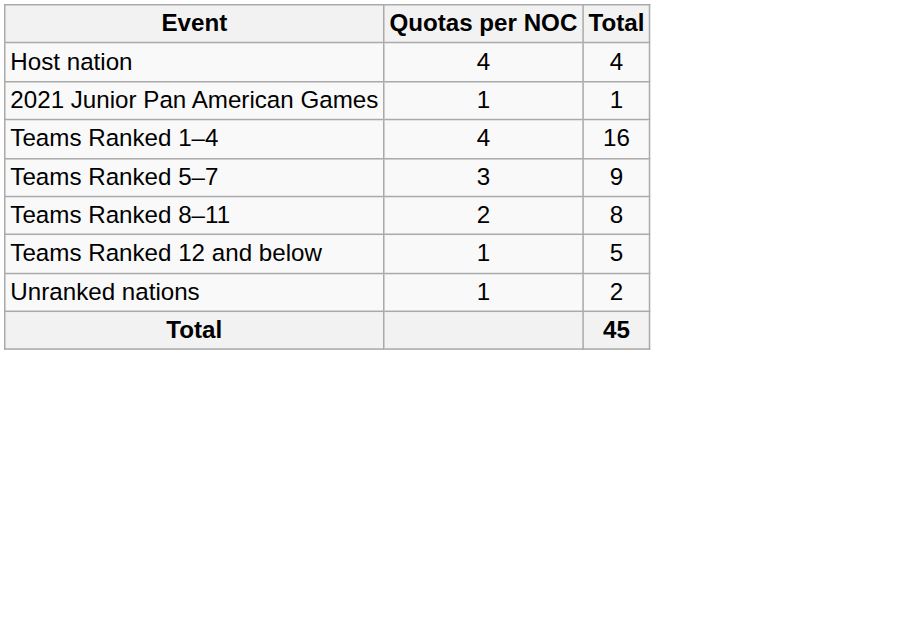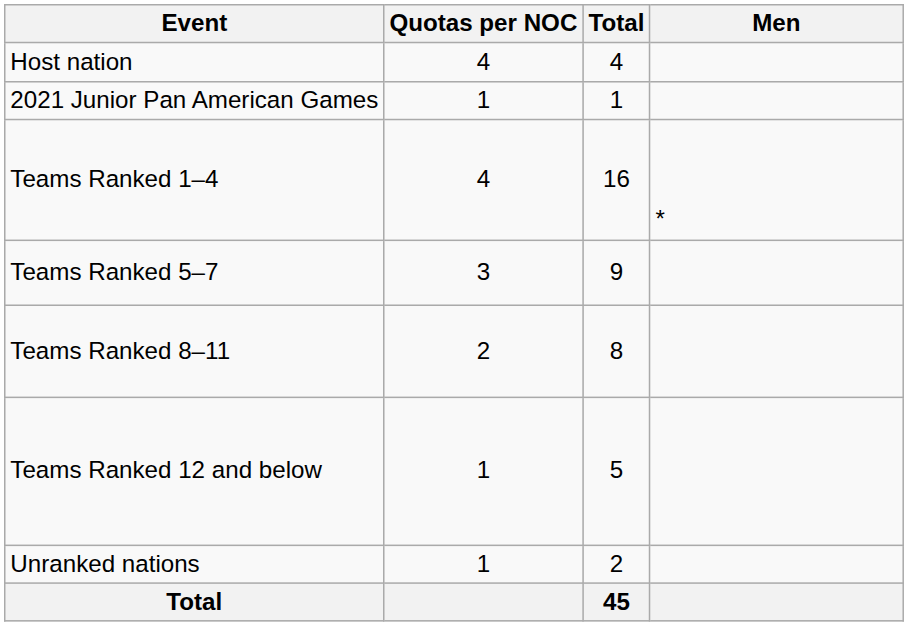+ column: Men | *
